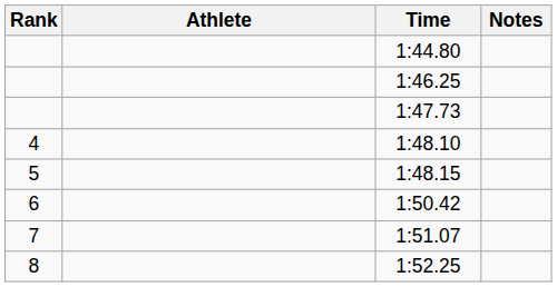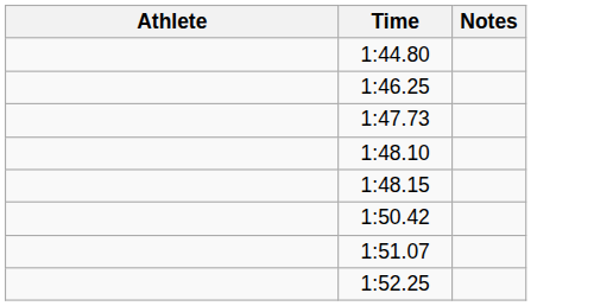- column: Rank | 4 | 5 | 6 | 7 | 8
